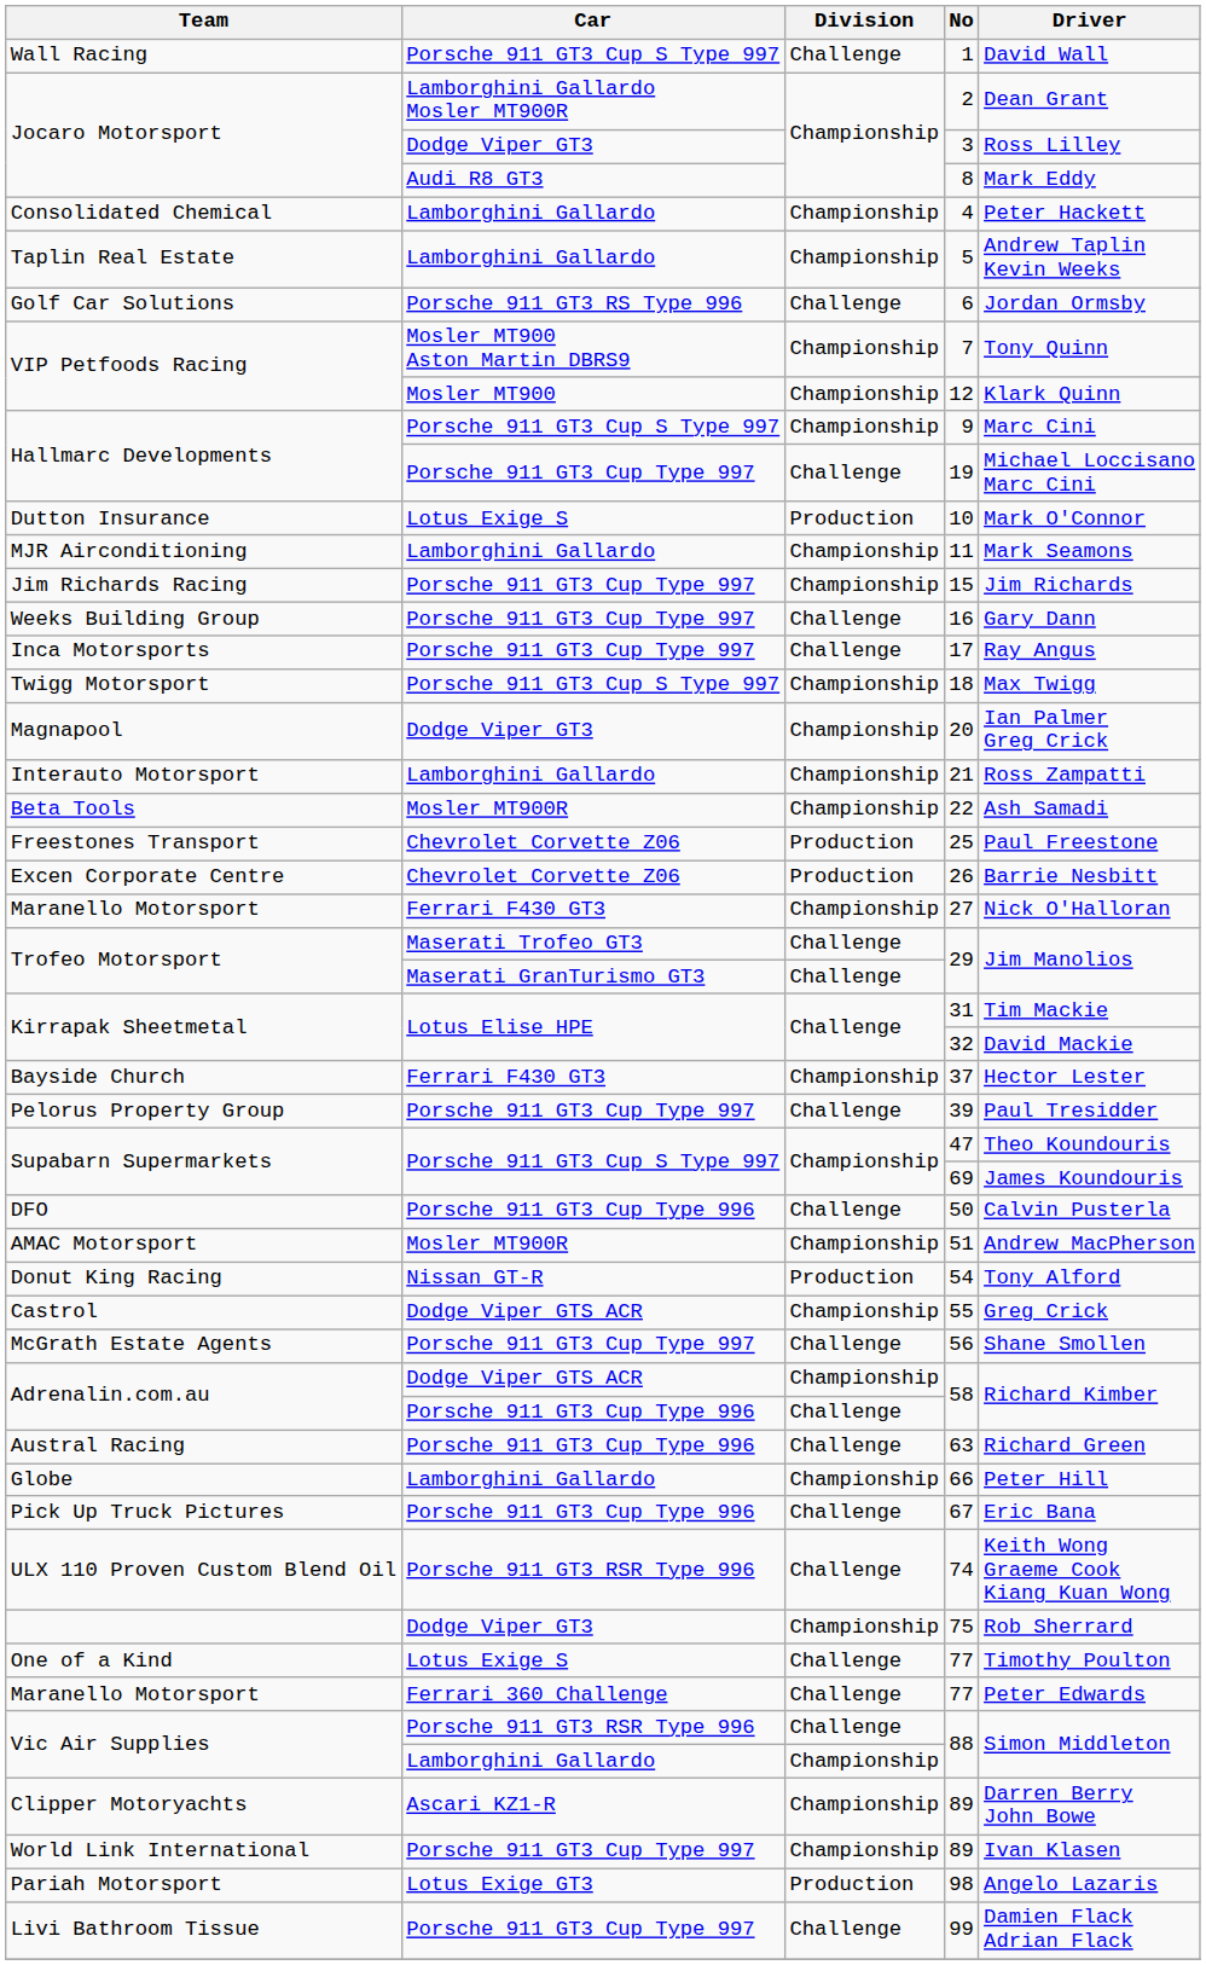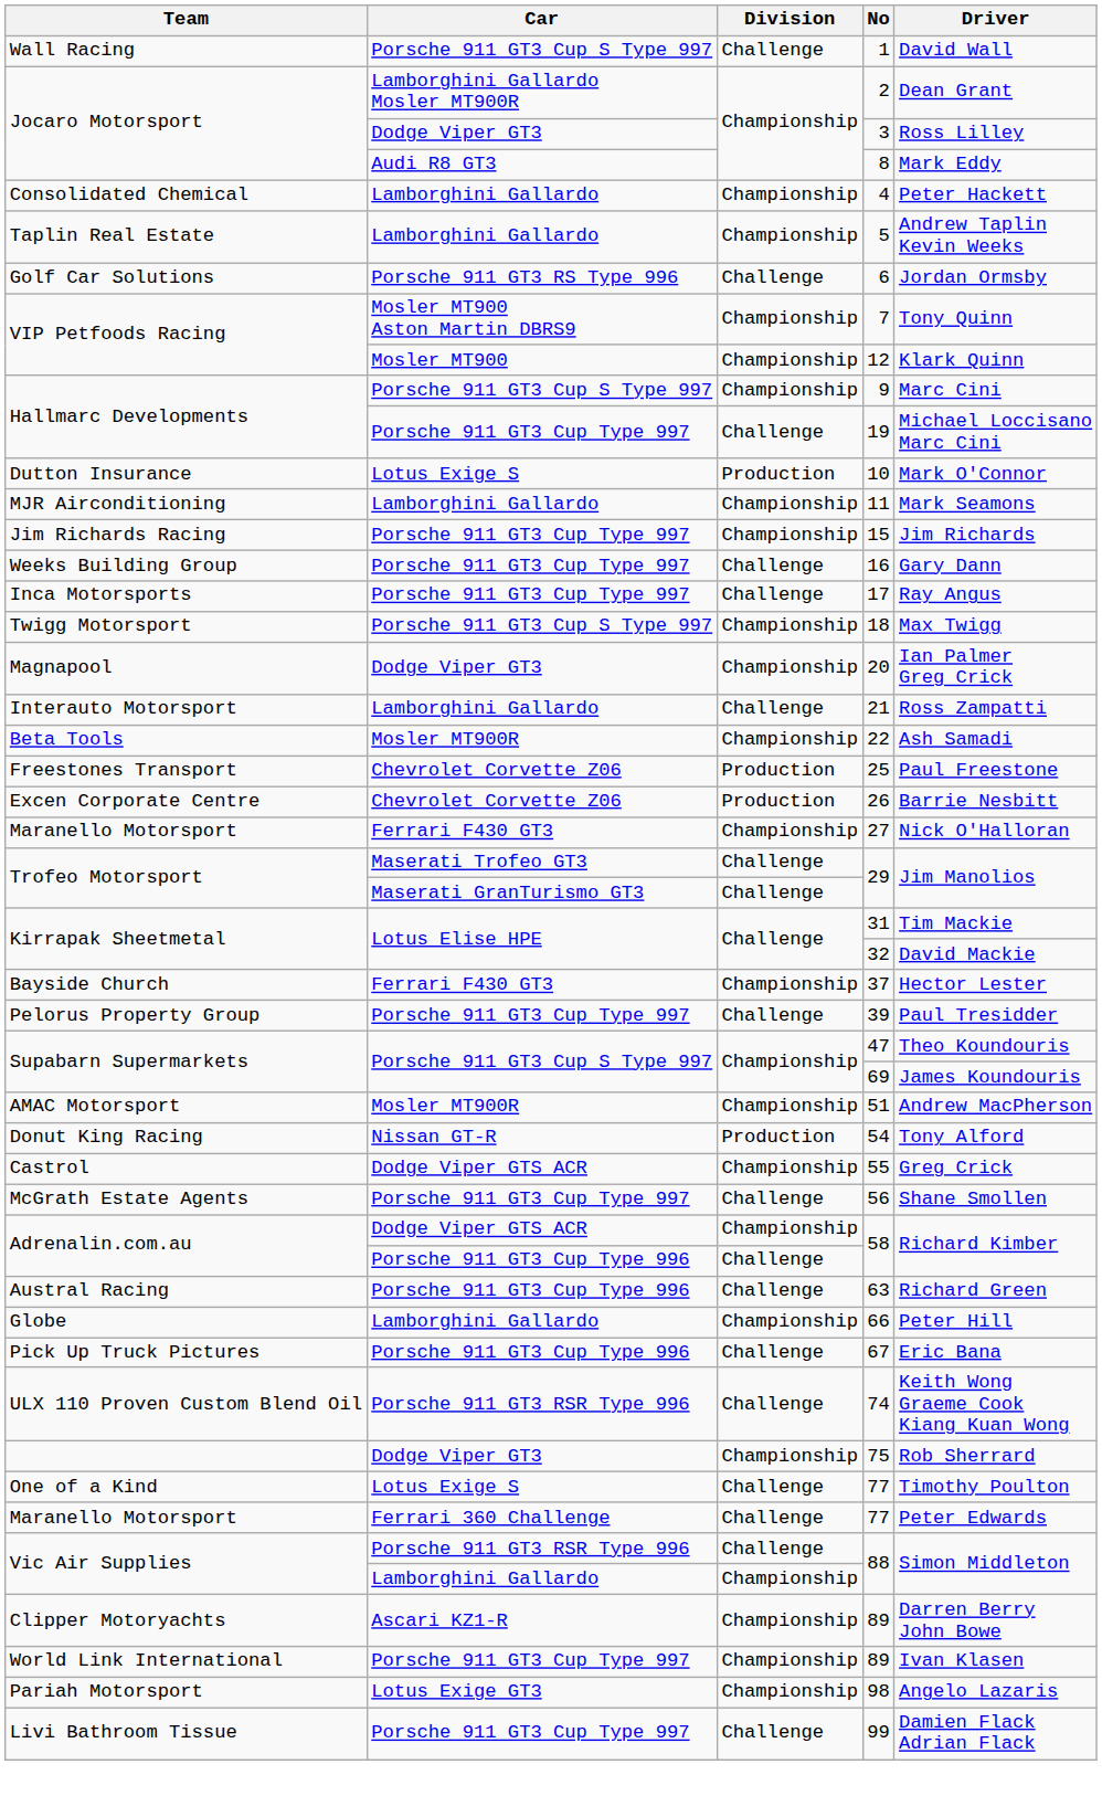21 | Division: Championship -> Challenge
- row: DFO | Porsche 911 GT3 Cup Type 996 | Challenge | 50 | Calvin Pusterla
98 | Division: Production -> Championship
